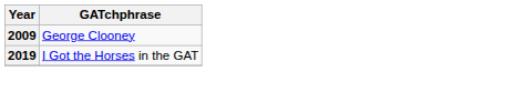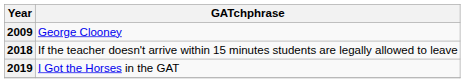+ row: 2018 | If the teacher doesn't arrive within 15 minutes students are legally allowed to leave
